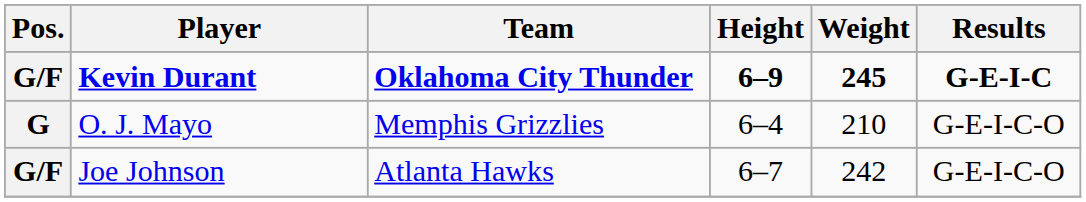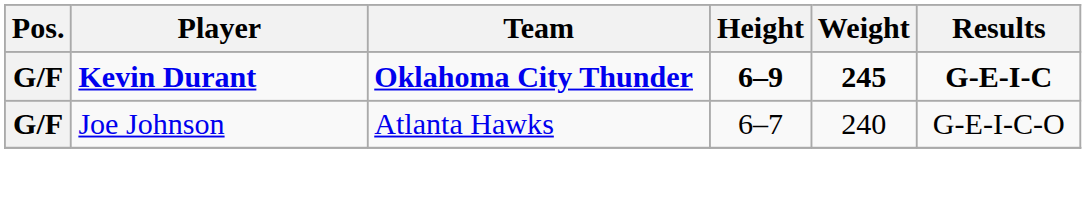- row: G | O. J. Mayo | Memphis Grizzlies | 6–4 | 210 | G-E-I-C-O
Joe Johnson | Weight: 242 -> 240
